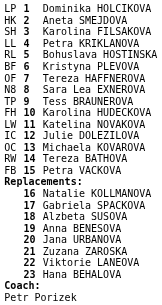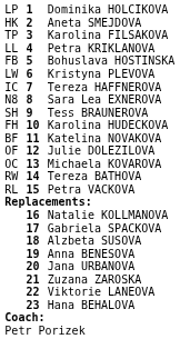Karolina FILSAKOVA | column 1: SH -> TP
Bohuslava HOSTINSKA | column 1: RL -> FB
Kristyna PLEVOVA | column 1: BF -> LW
Tereza HAFFNEROVA | column 1: OF -> IC
Tess BRAUNEROVA | column 1: TP -> SH
Katelina NOVAKOVA | column 1: LW -> BF
Julie DOLEZILOVA | column 1: IC -> OF
Petra VACKOVA | column 1: FB -> RL
